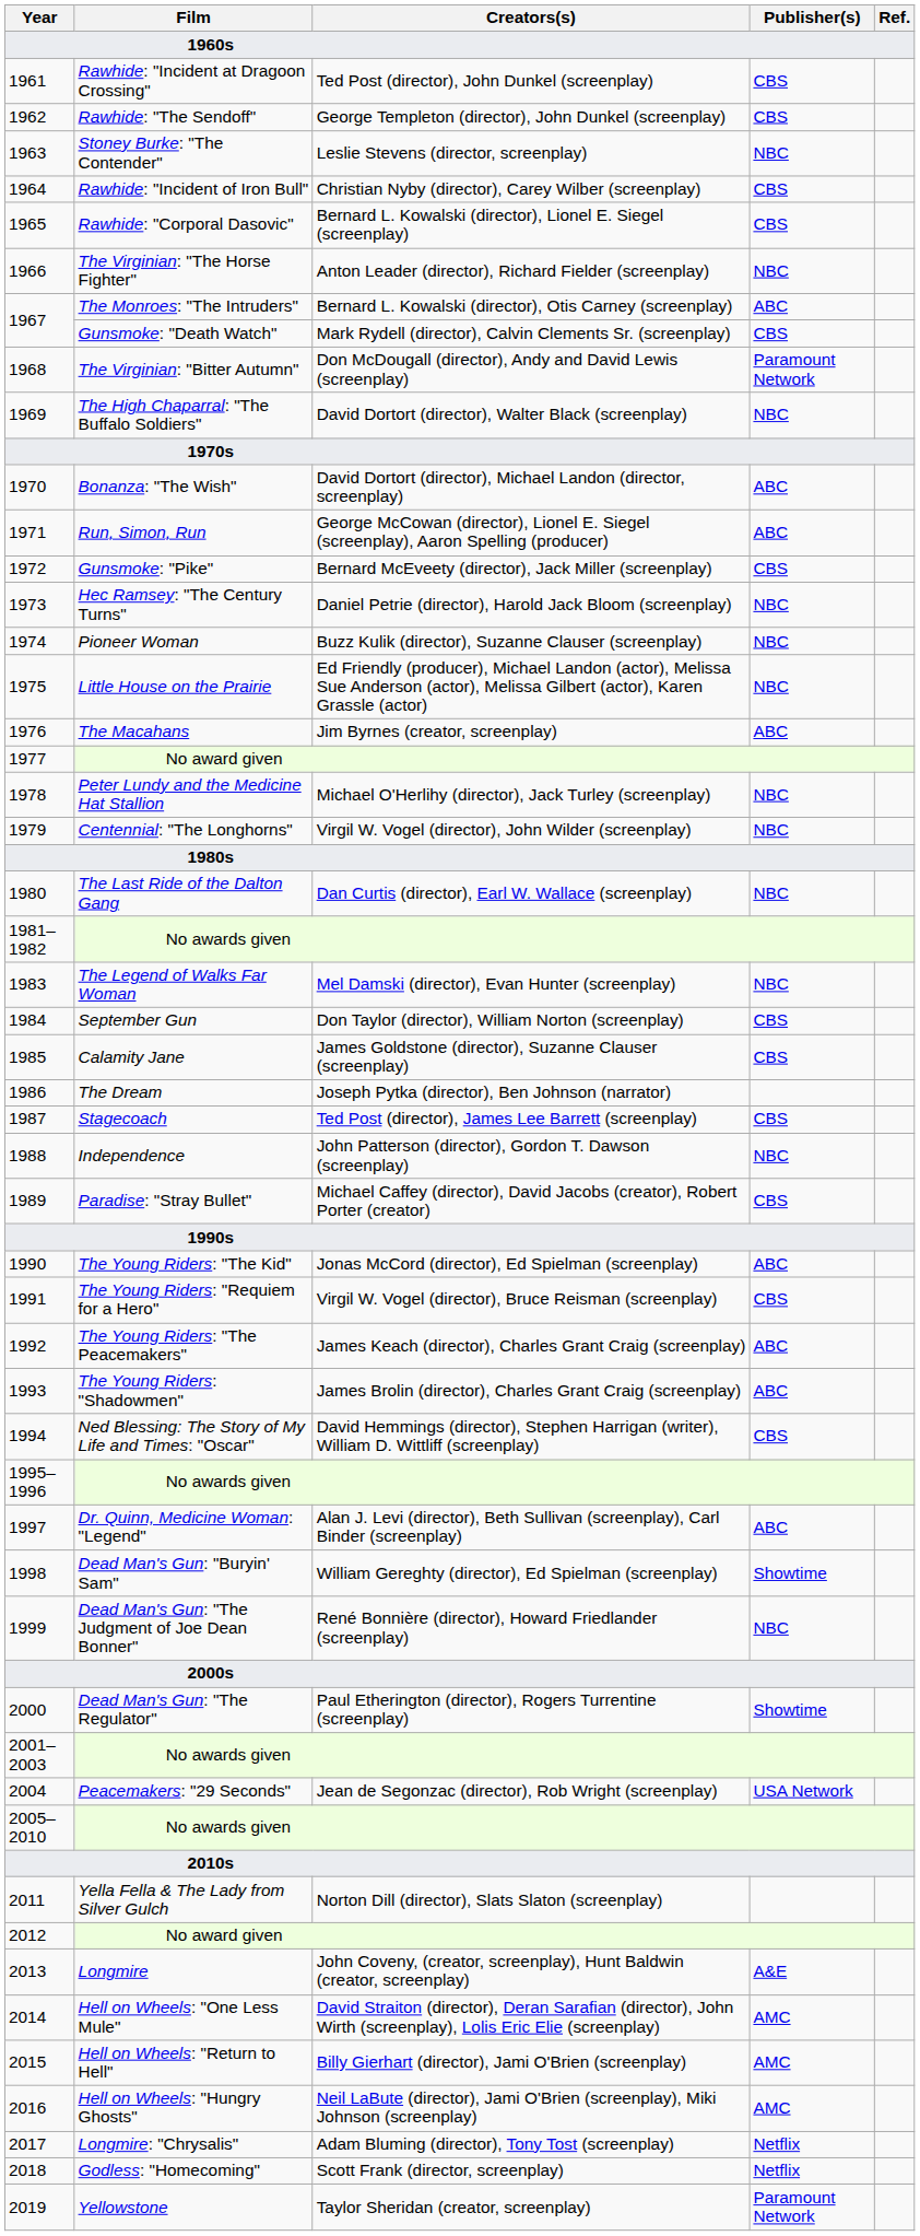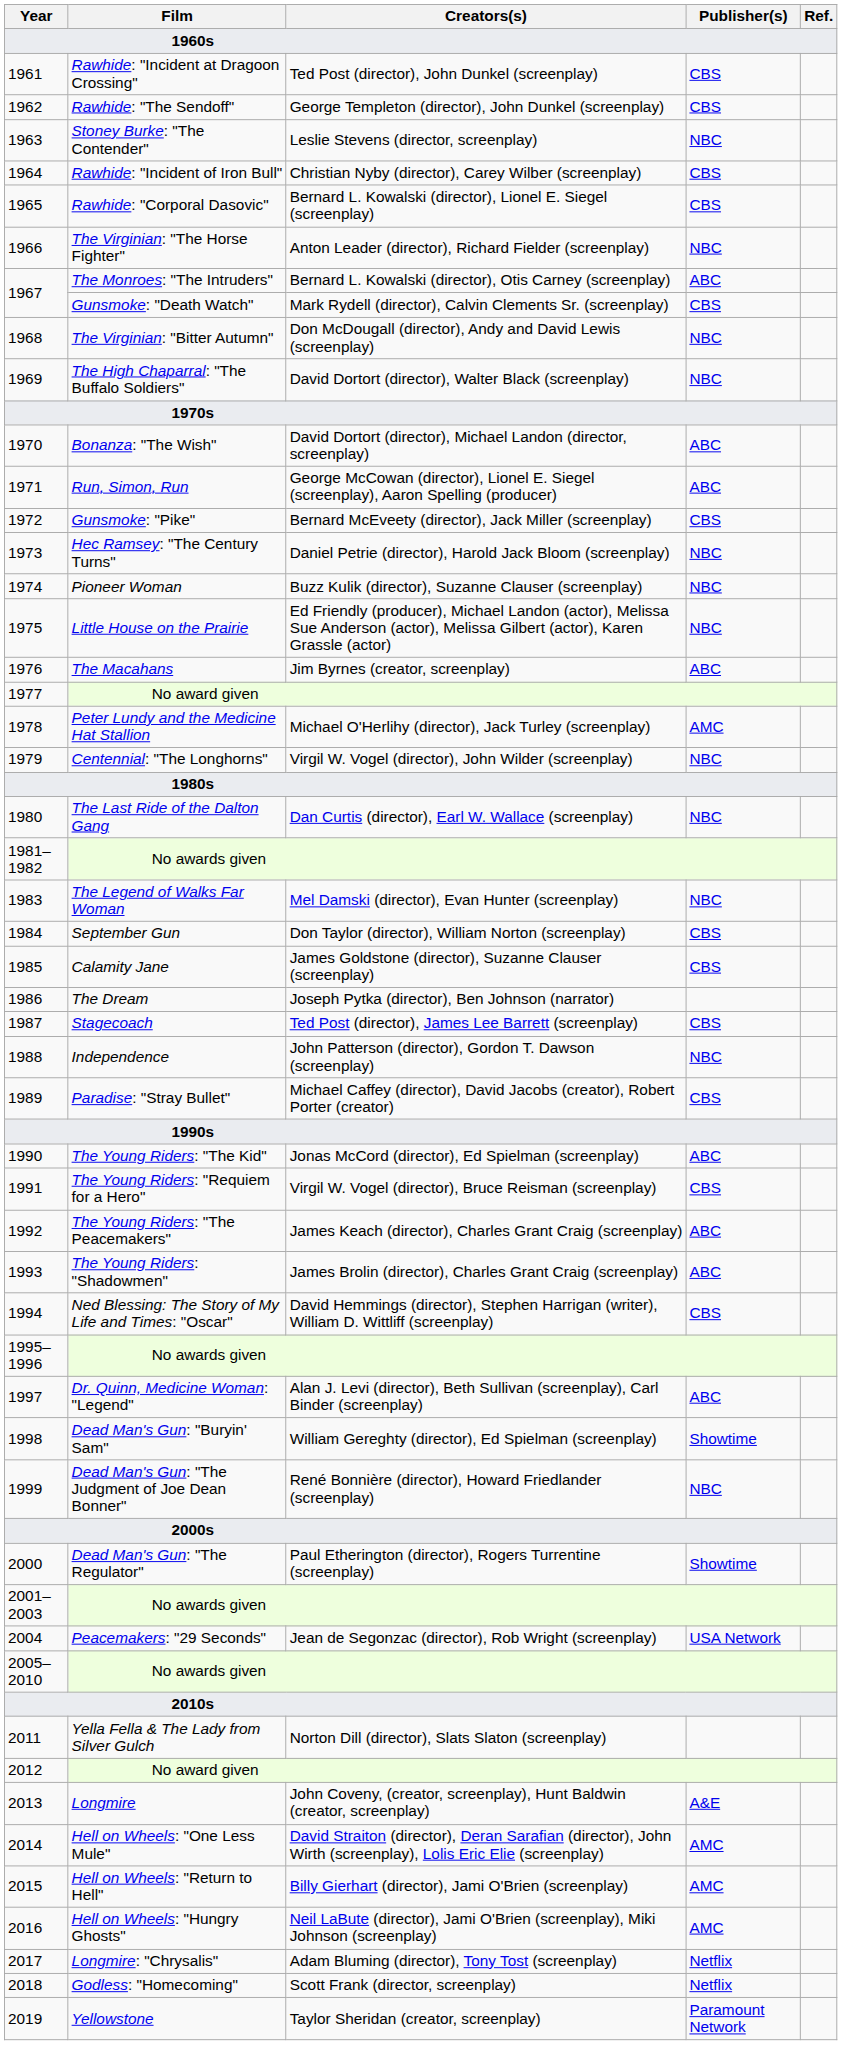The Virginian: "Bitter Autumn" | Publisher(s): Paramount Network -> NBC
Peter Lundy and the Medicine Hat Stallion | Publisher(s): NBC -> AMC
